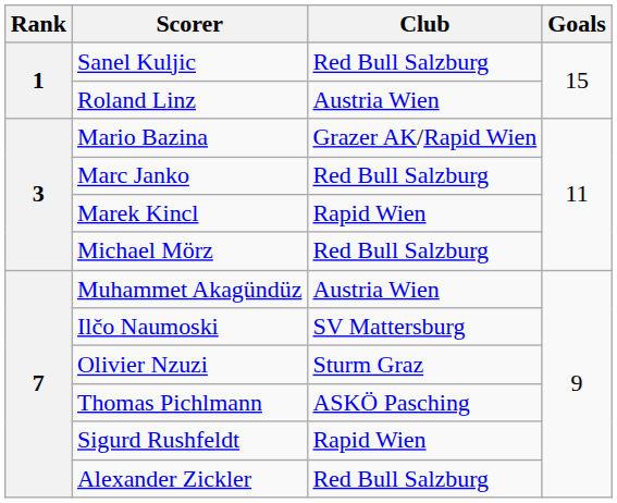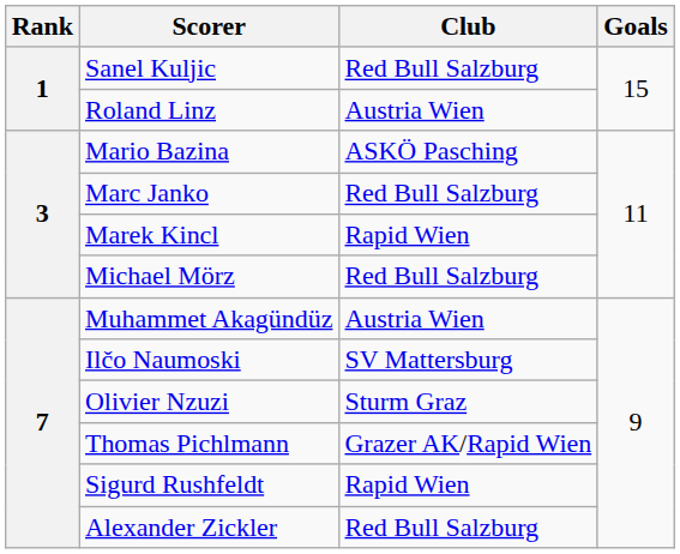Mario Bazina | Club: Grazer AK/Rapid Wien -> ASKÖ Pasching
Thomas Pichlmann | Club: ASKÖ Pasching -> Grazer AK/Rapid Wien
